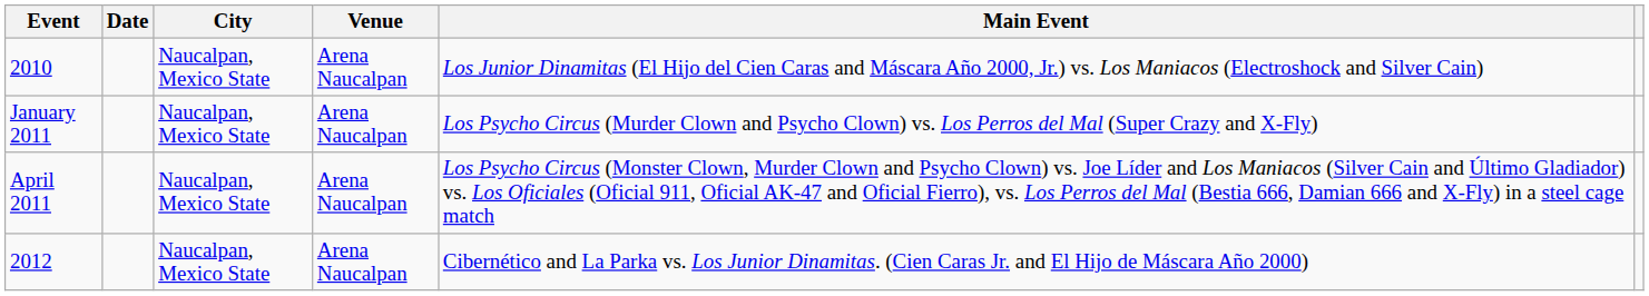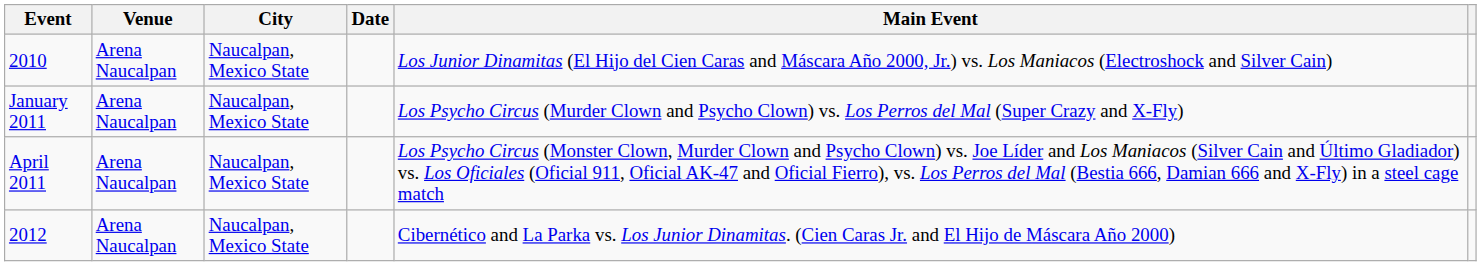columns swapped: Date <-> Venue
